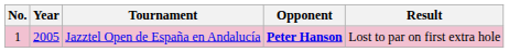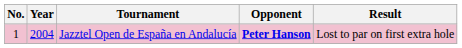Jazztel Open de España en Andalucía | Year: 2005 -> 2004
